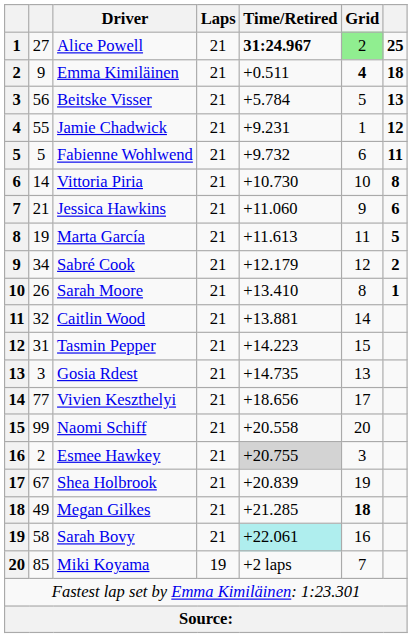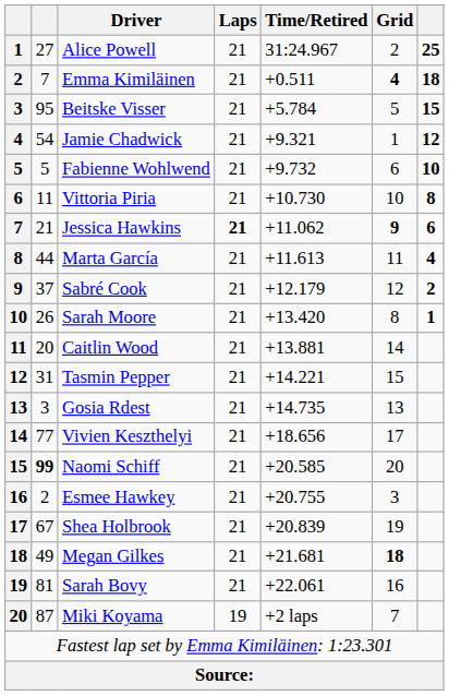Alice Powell | Time/Retired: bold -> normal
Alice Powell | Grid: lightgreen background -> no background
Emma Kimiläinen | column 2: 9 -> 7
Beitske Visser | column 2: 56 -> 95
Beitske Visser | column 7: 13 -> 15
Jamie Chadwick | column 2: 55 -> 54
Jamie Chadwick | Time/Retired: +9.231 -> +9.321
Fabienne Wohlwend | column 7: 11 -> 10
Vittoria Piria | column 2: 14 -> 11
Jessica Hawkins | Laps: normal -> bold
Jessica Hawkins | Time/Retired: +11.060 -> +11.062
Jessica Hawkins | Grid: normal -> bold
Marta García | column 2: 19 -> 44
Marta García | column 7: 5 -> 4
Sabré Cook | column 2: 34 -> 37
Sarah Moore | Time/Retired: +13.410 -> +13.420
Caitlin Wood | column 2: 32 -> 20
Tasmin Pepper | Time/Retired: +14.223 -> +14.221
Naomi Schiff | column 2: normal -> bold
Naomi Schiff | Time/Retired: +20.558 -> +20.585
Esmee Hawkey | Time/Retired: lightgrey background -> no background
Megan Gilkes | Time/Retired: +21.285 -> +21.681
Sarah Bovy | column 2: 58 -> 81
Sarah Bovy | Time/Retired: paleturquoise background -> no background
Miki Koyama | column 2: 85 -> 87
